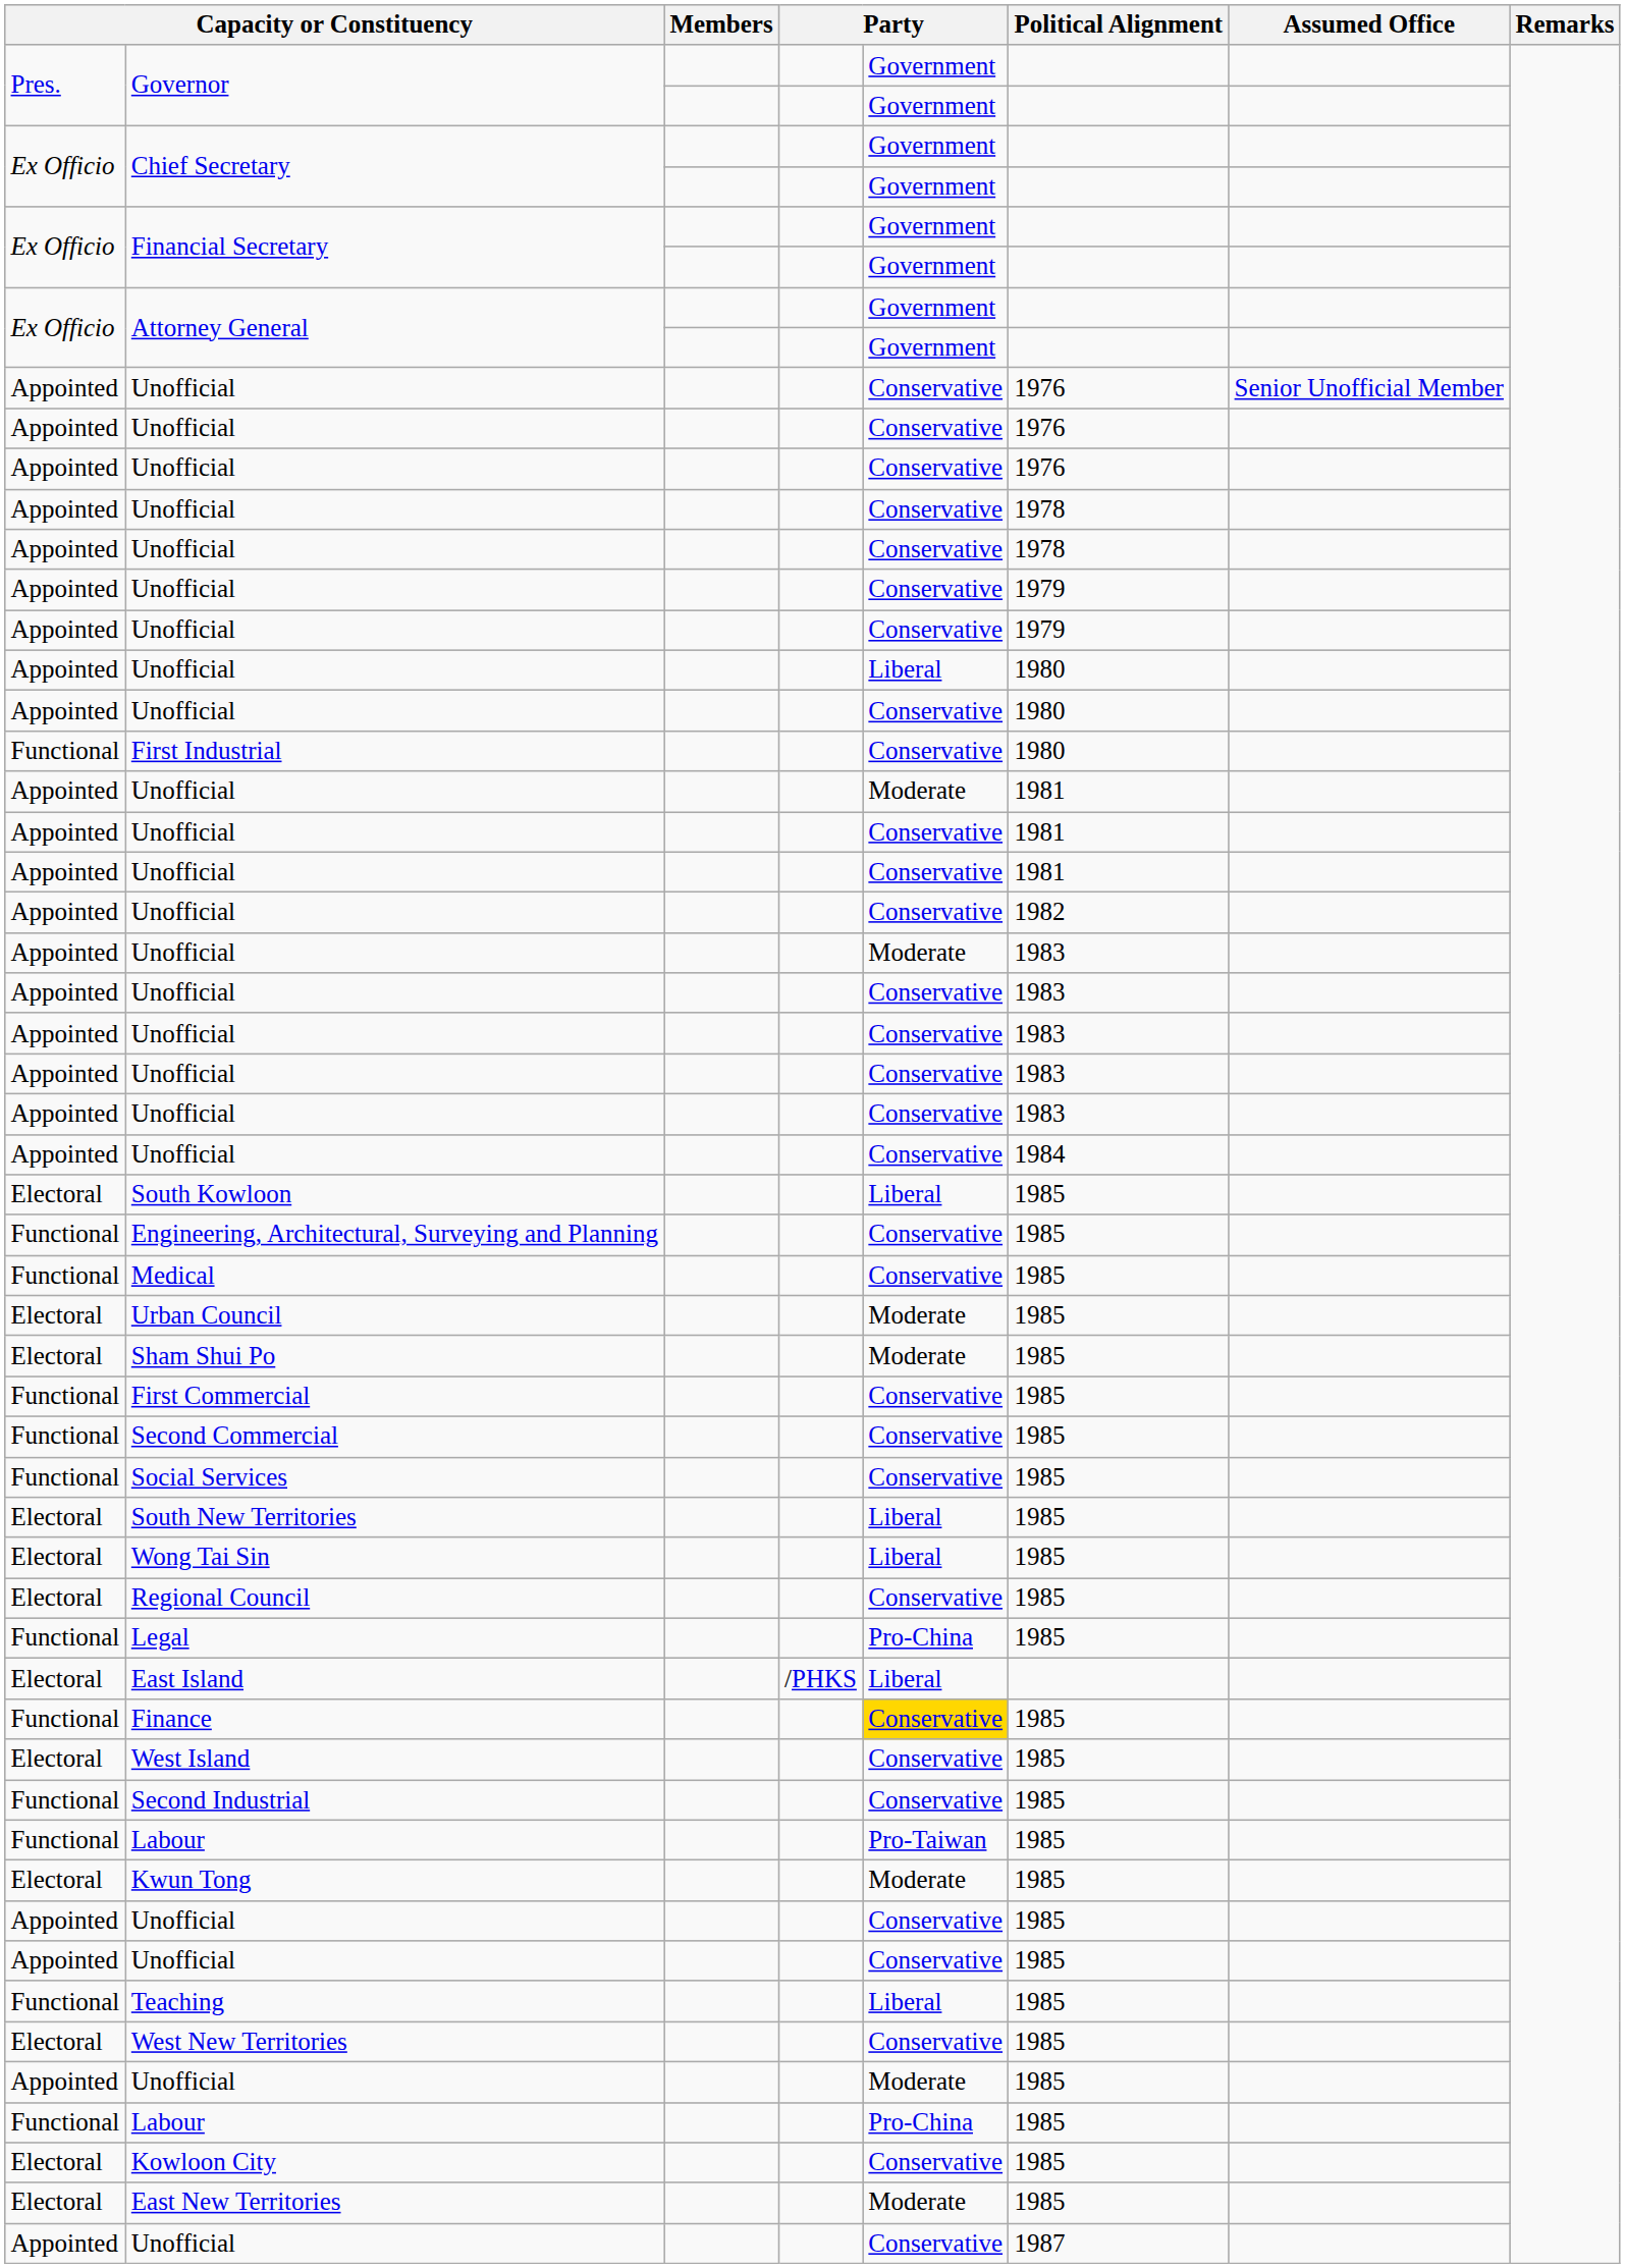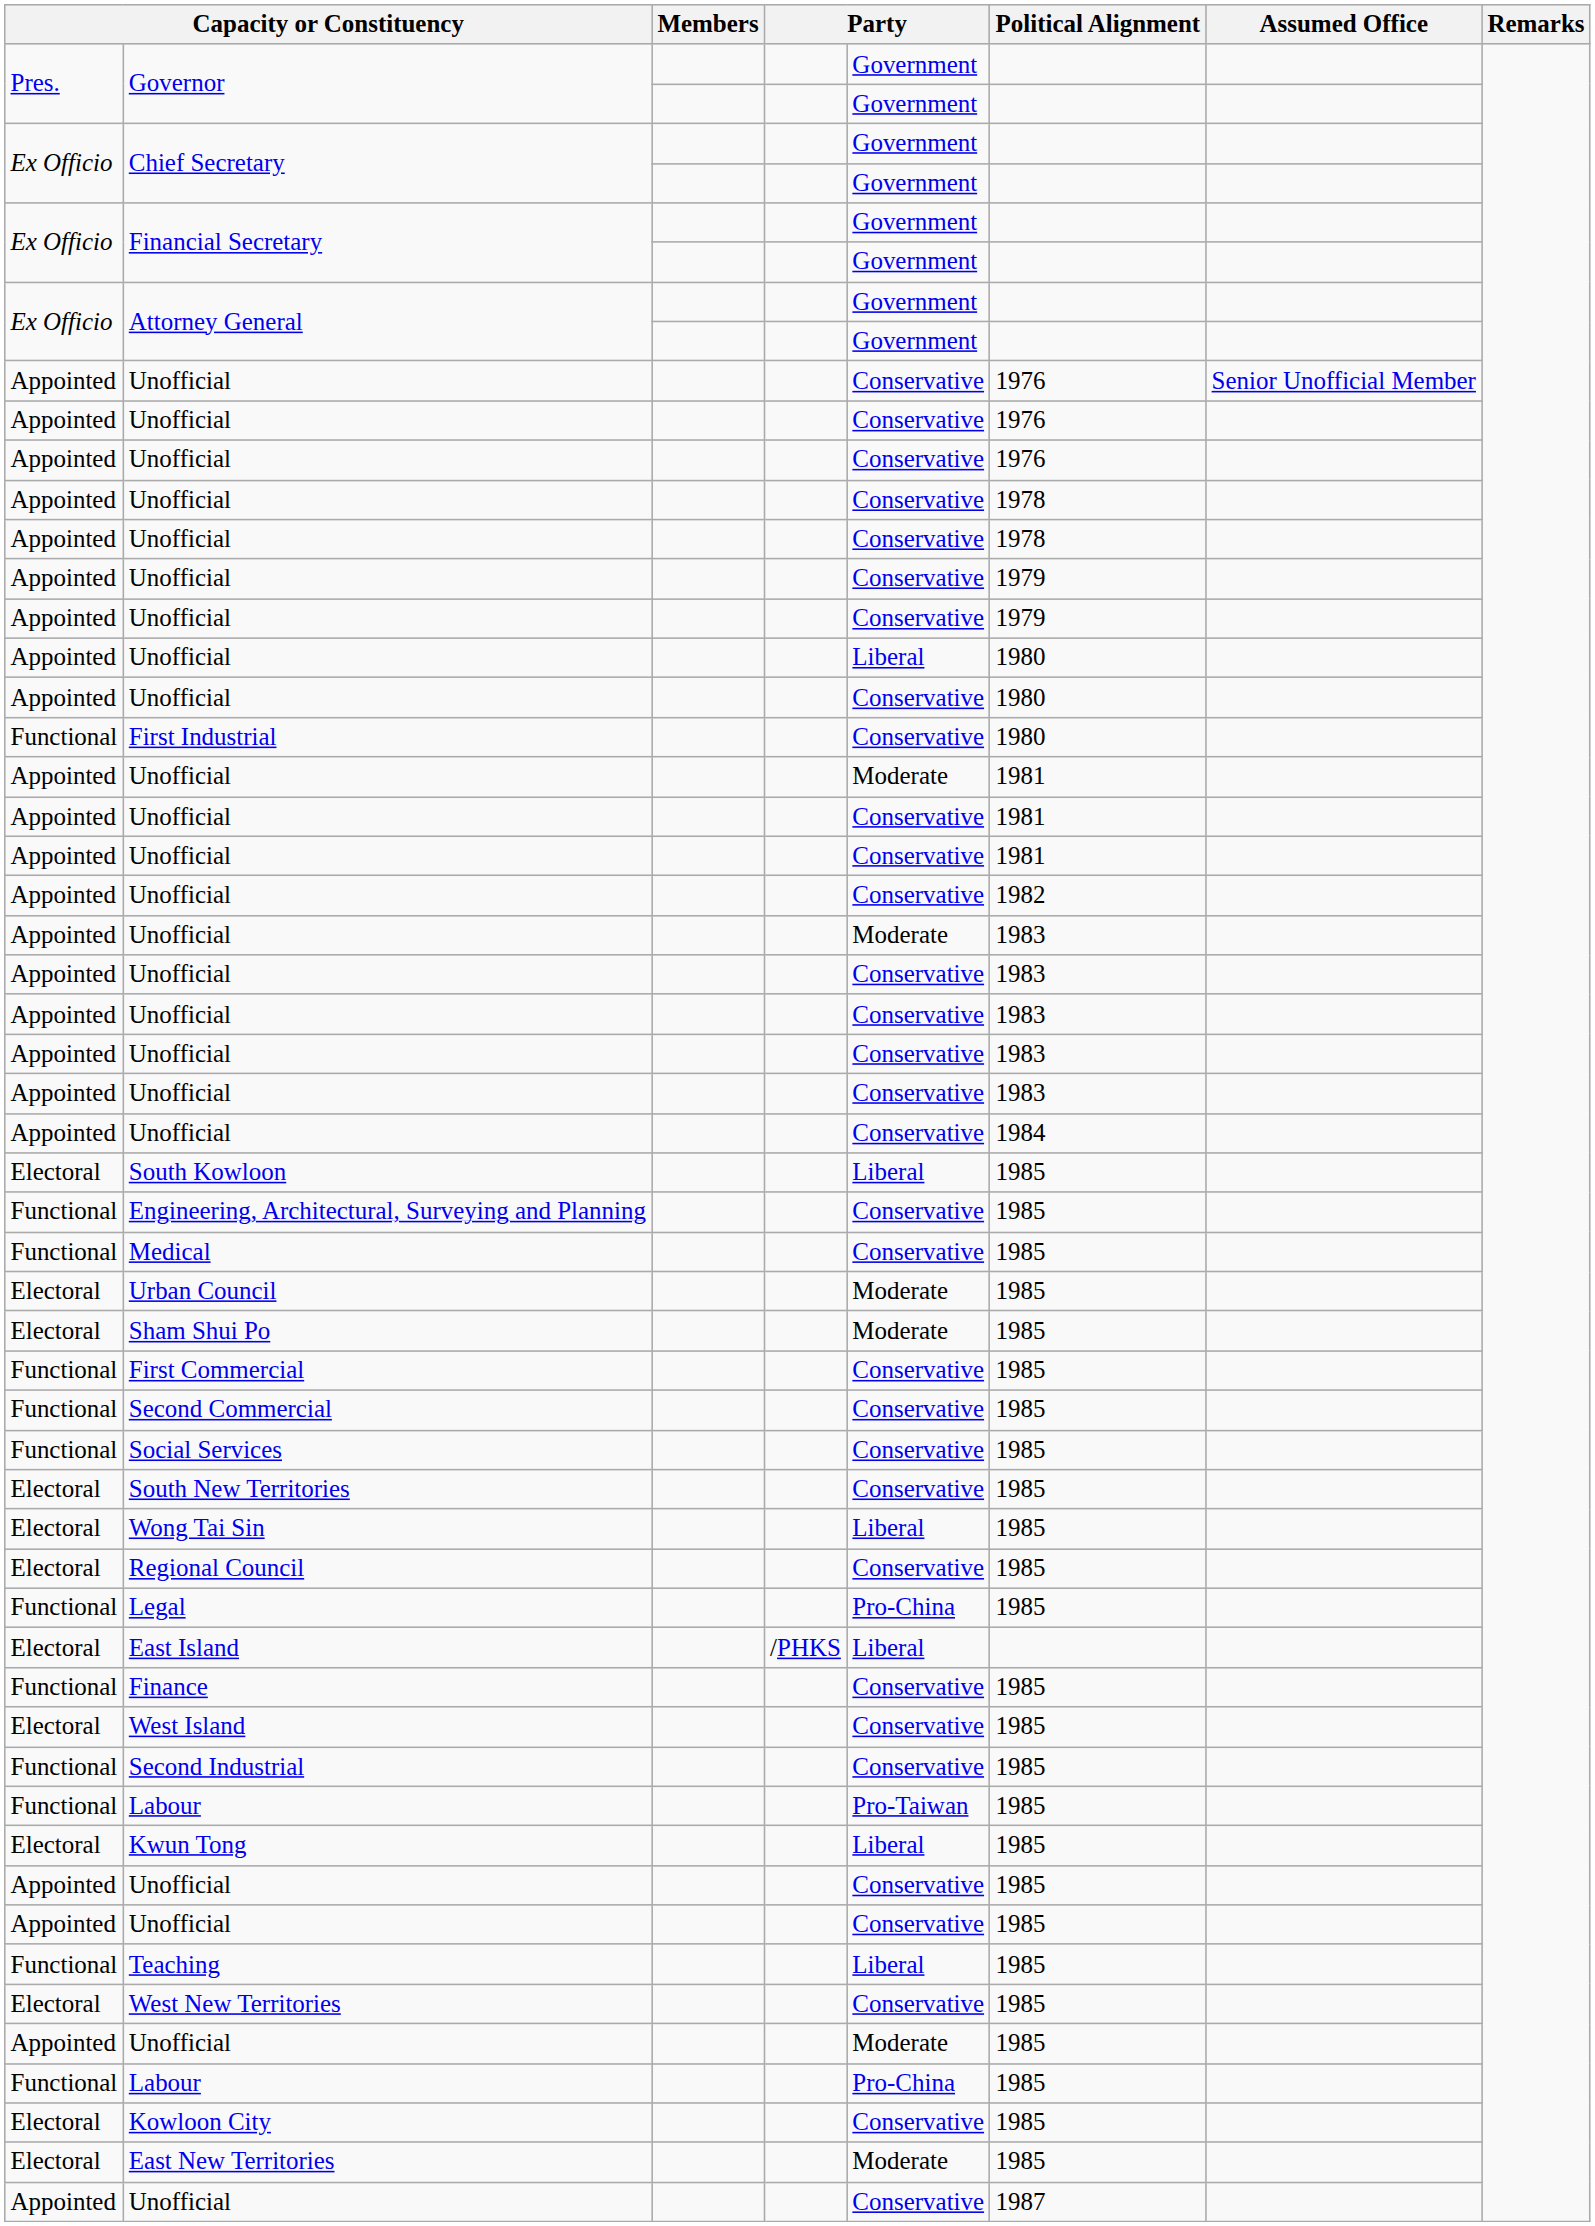South New Territories | column 5: Liberal -> Conservative
Finance | column 5: gold background -> no background
Kwun Tong | column 5: Moderate -> Liberal
